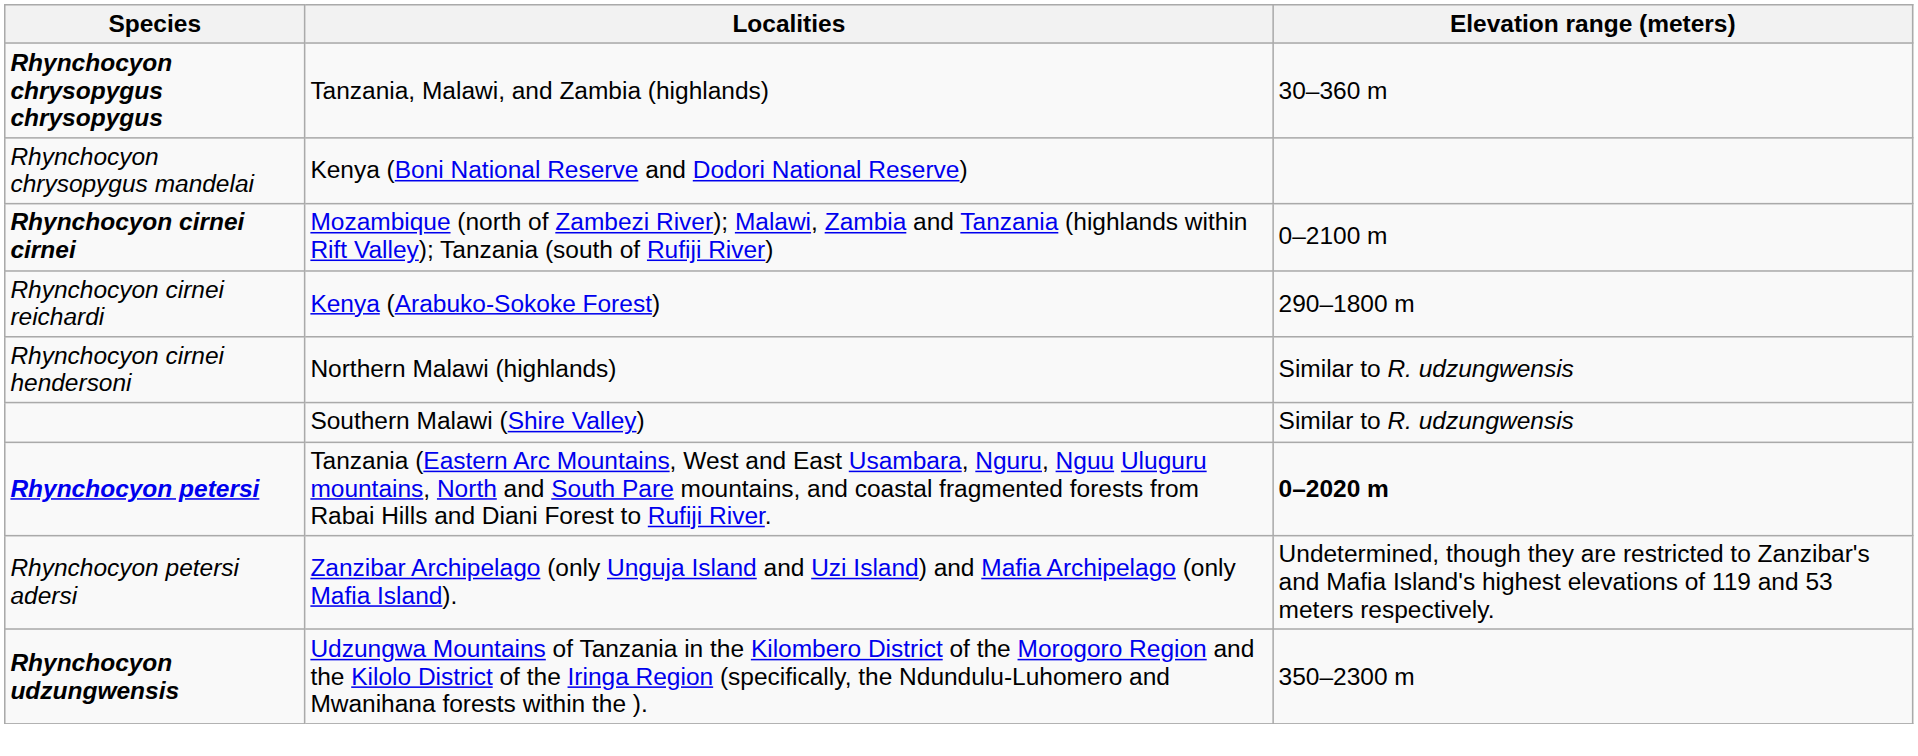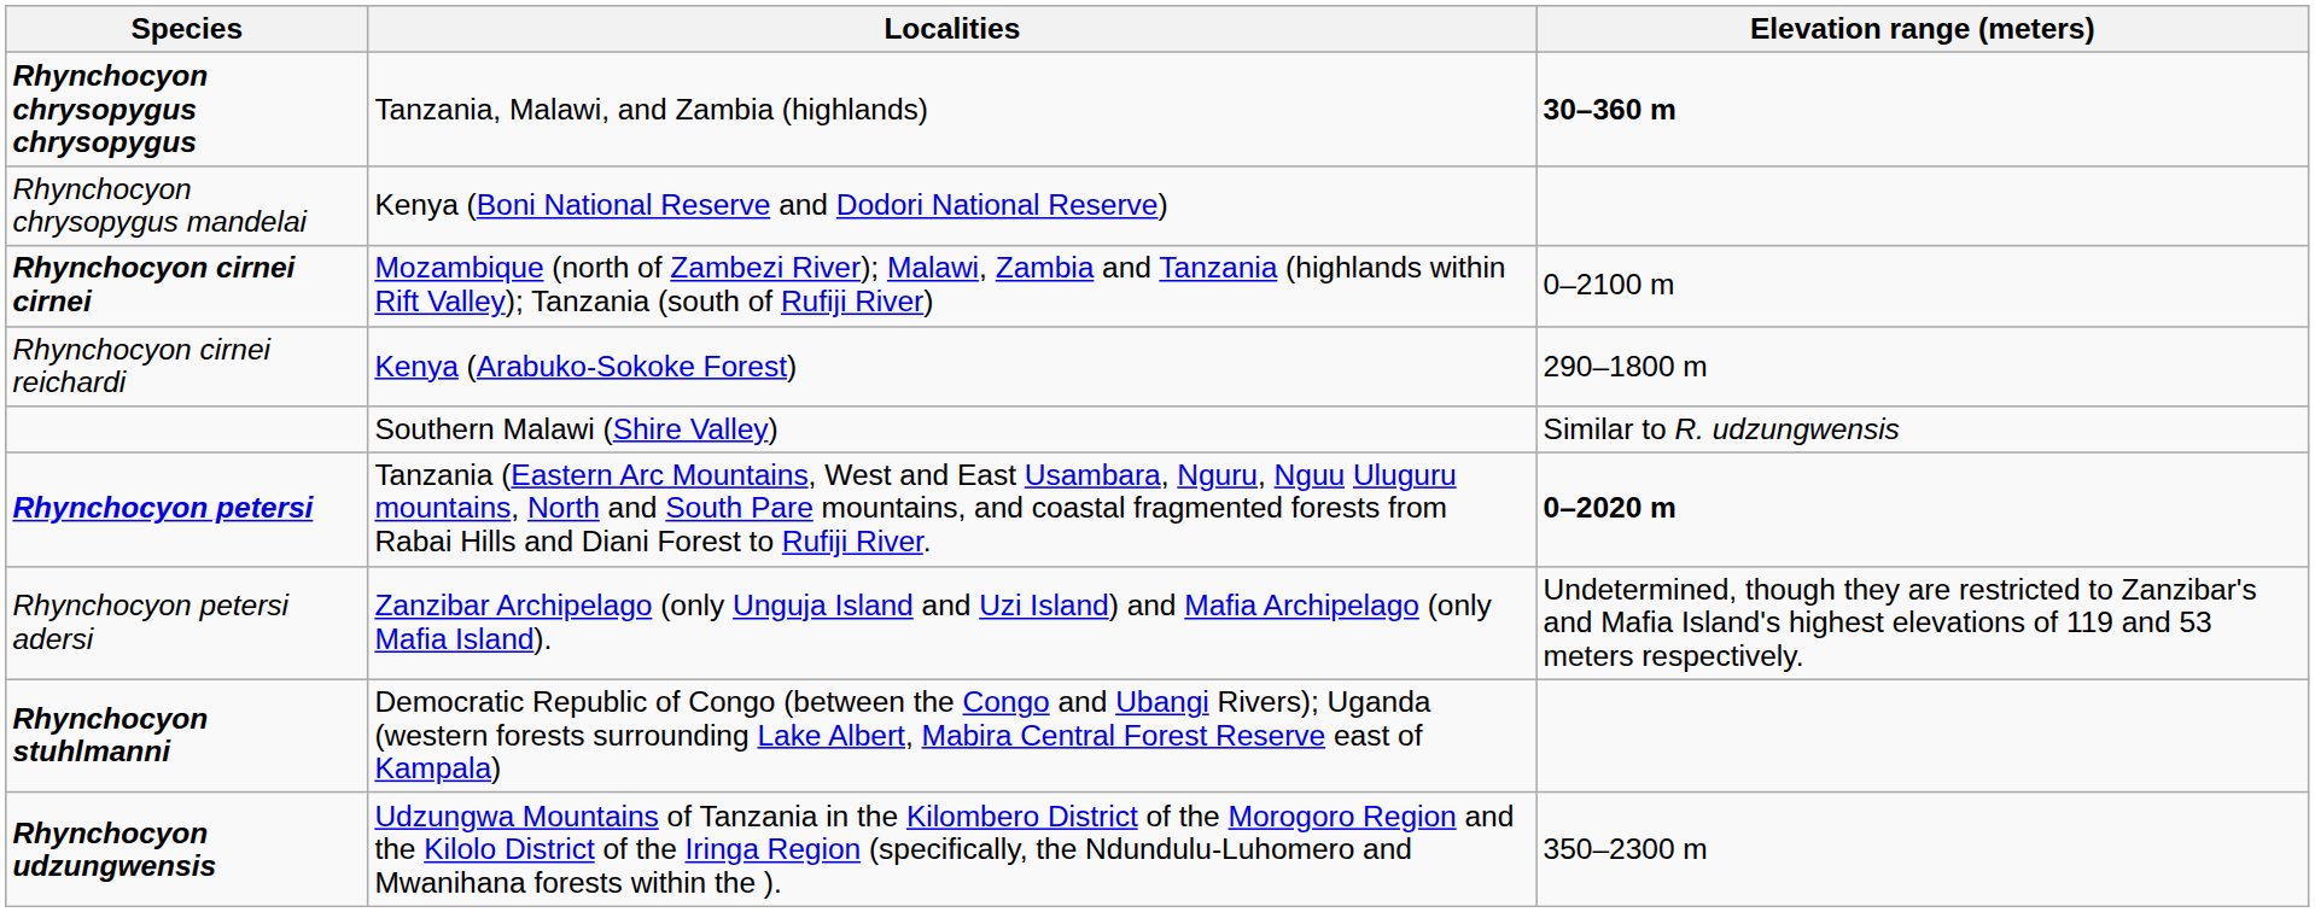Rhynchocyon chrysopygus chrysopygus | Elevation range (meters): normal -> bold
- row: Rhynchocyon cirnei hendersoni | Northern Malawi (highlands) | Similar to R. udzungwensis
+ row: Rhynchocyon stuhlmanni | Democratic Republic of Congo (between the Congo and Ubangi Rivers); Uganda (western forests surrounding Lake Albert, Mabira Central Forest Reserve east of Kampala)
